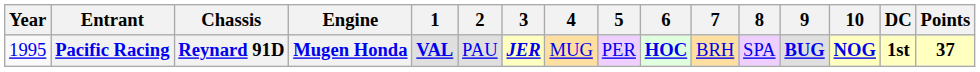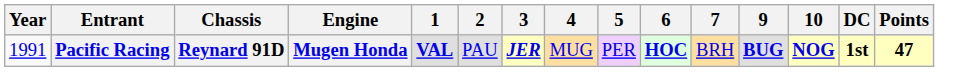- column: 8 | SPA
Pacific Racing | Year: 1995 -> 1991
Pacific Racing | Points: 37 -> 47
